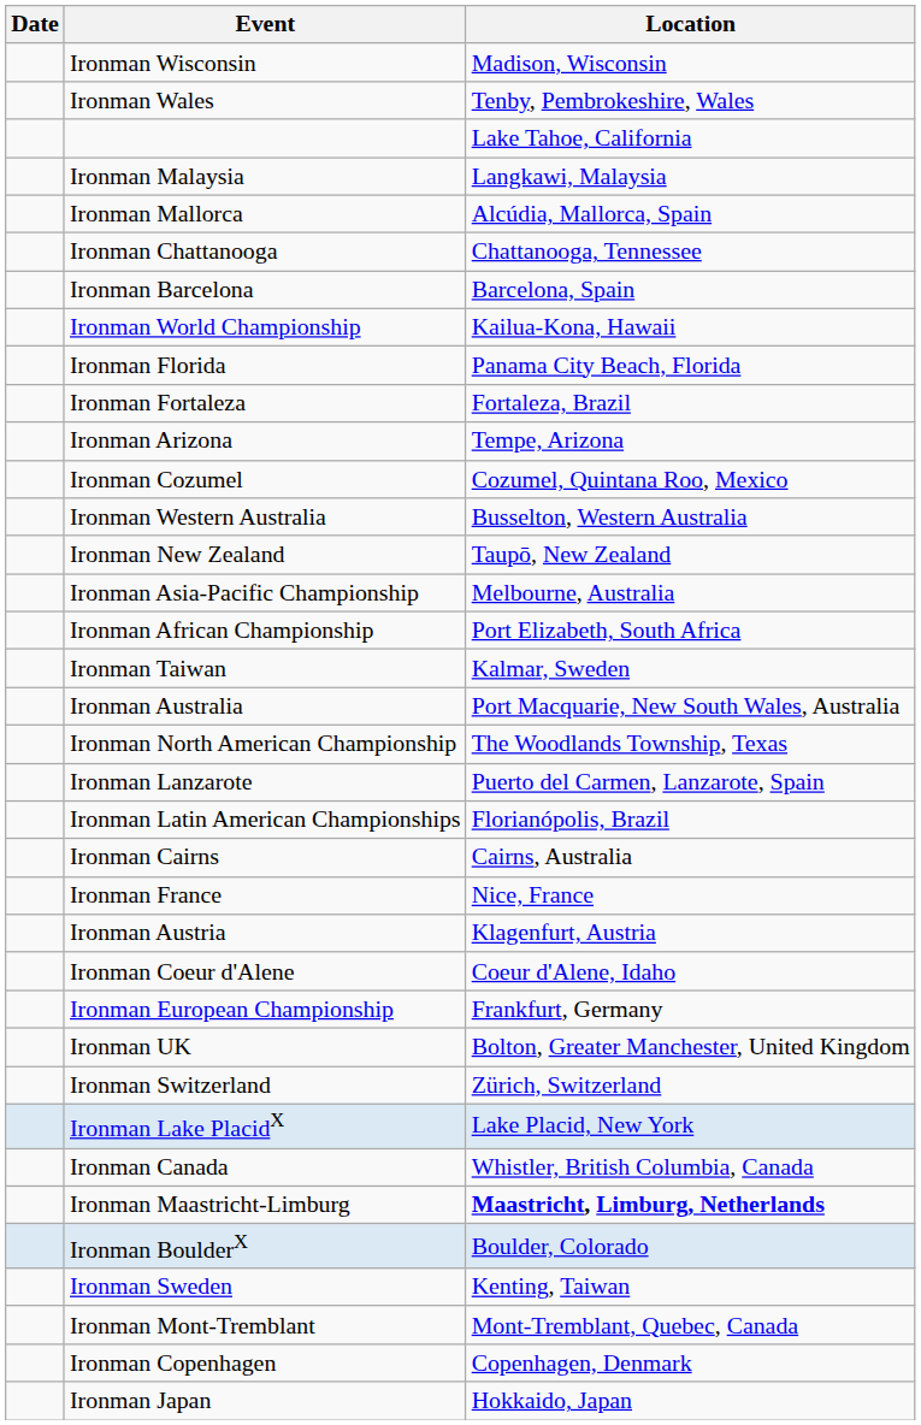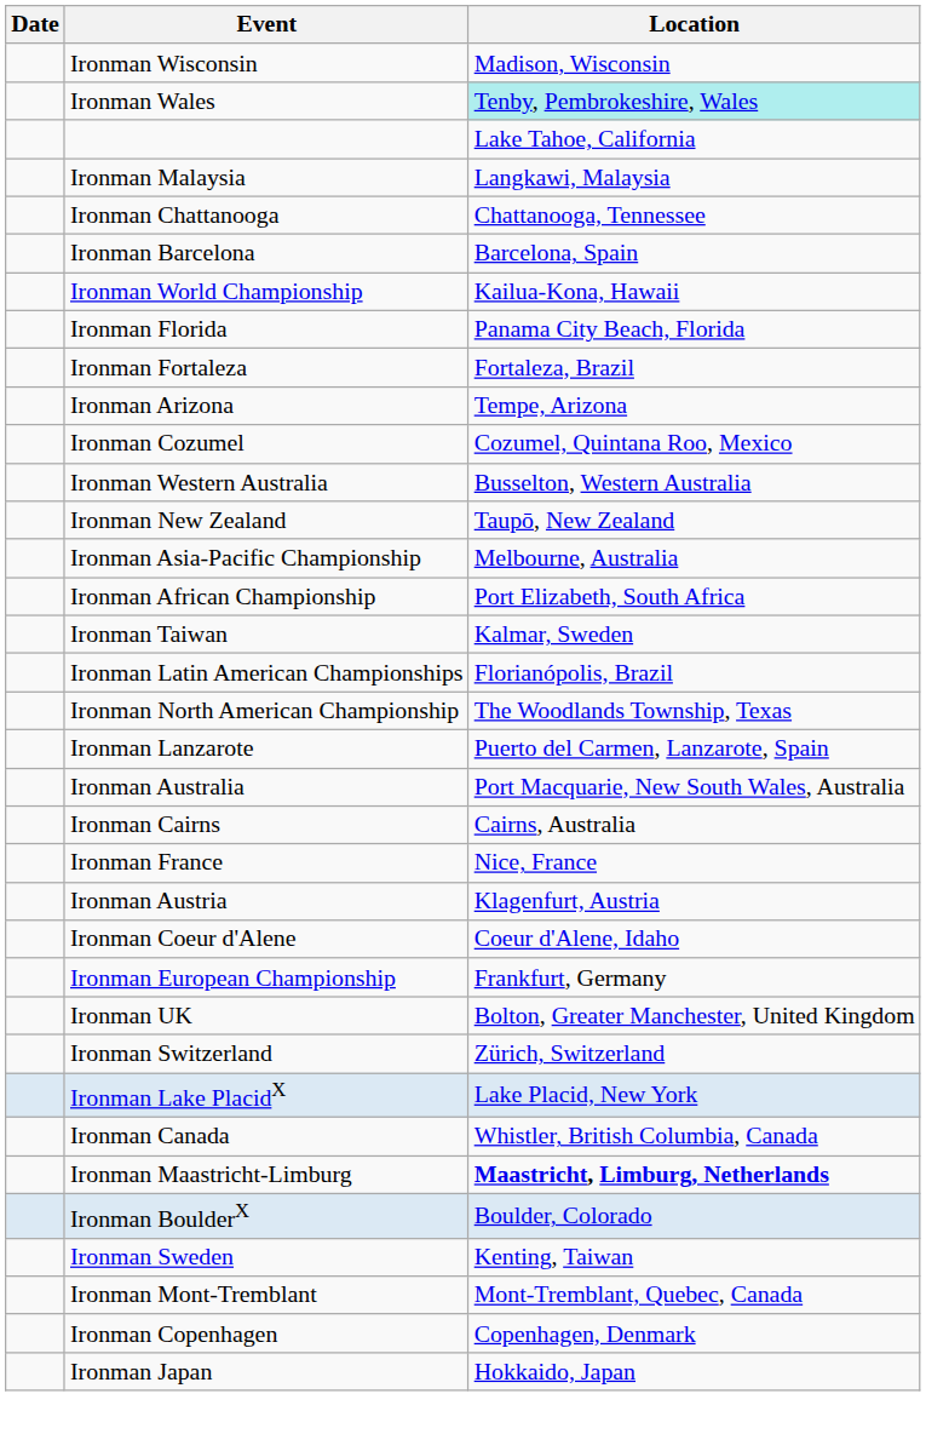Ironman Wales | Location: no background -> paleturquoise background
- row: Ironman Mallorca | Alcúdia, Mallorca, Spain
rows swapped: Ironman Australia <-> Ironman Latin American Championships
